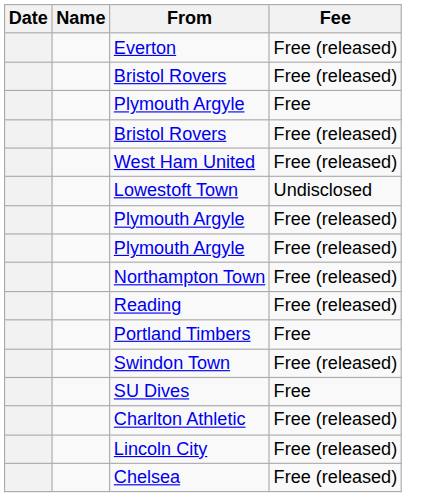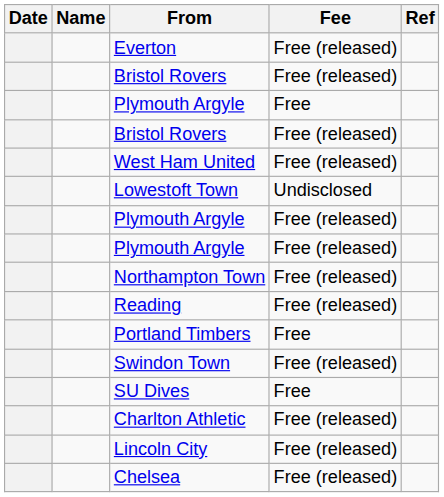+ column: Ref
